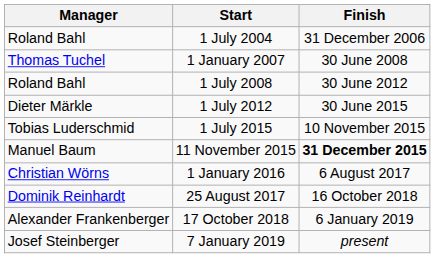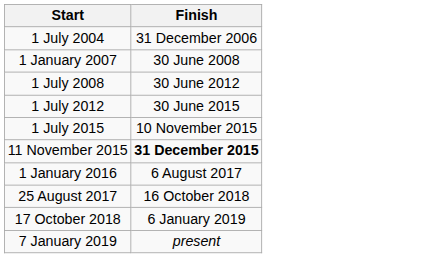- column: Manager | Roland Bahl | Thomas Tuchel | Roland Bahl | Dieter Märkle | Tobias Luderschmid | Manuel Baum | Christian Wörns | Dominik Reinhardt | Alexander Frankenberger | Josef Steinberger
